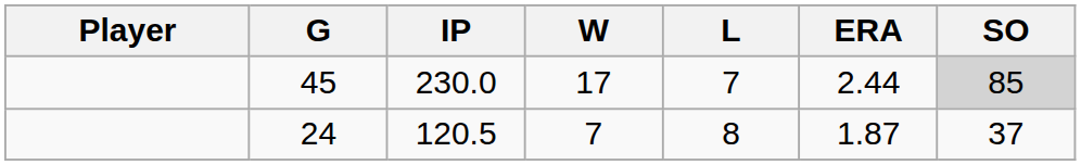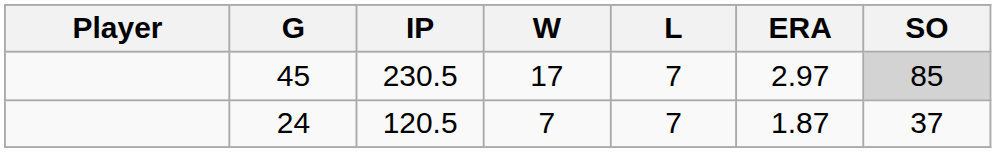45 | IP: 230.0 -> 230.5
45 | ERA: 2.44 -> 2.97
24 | L: 8 -> 7
